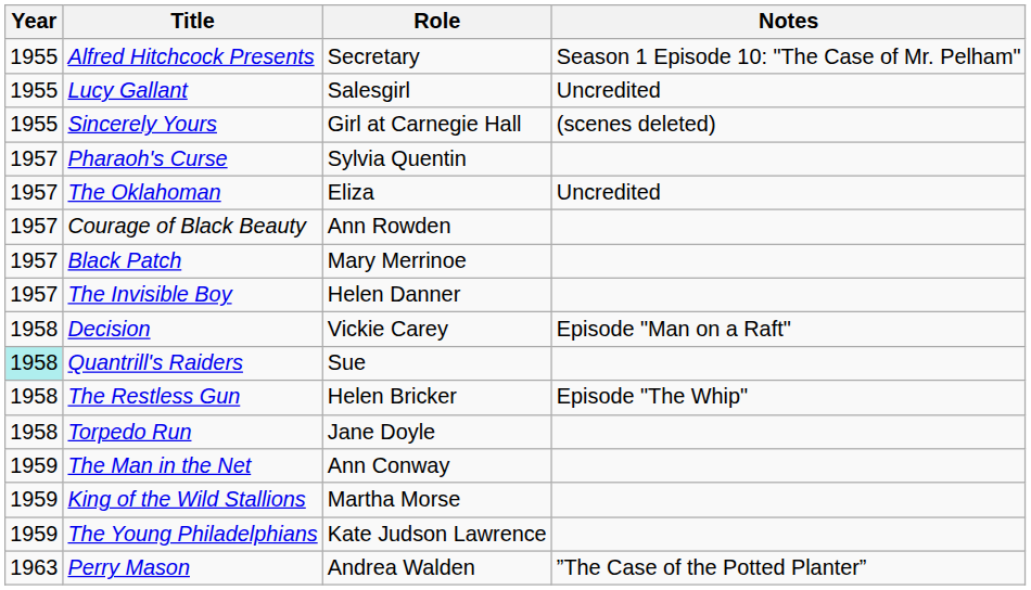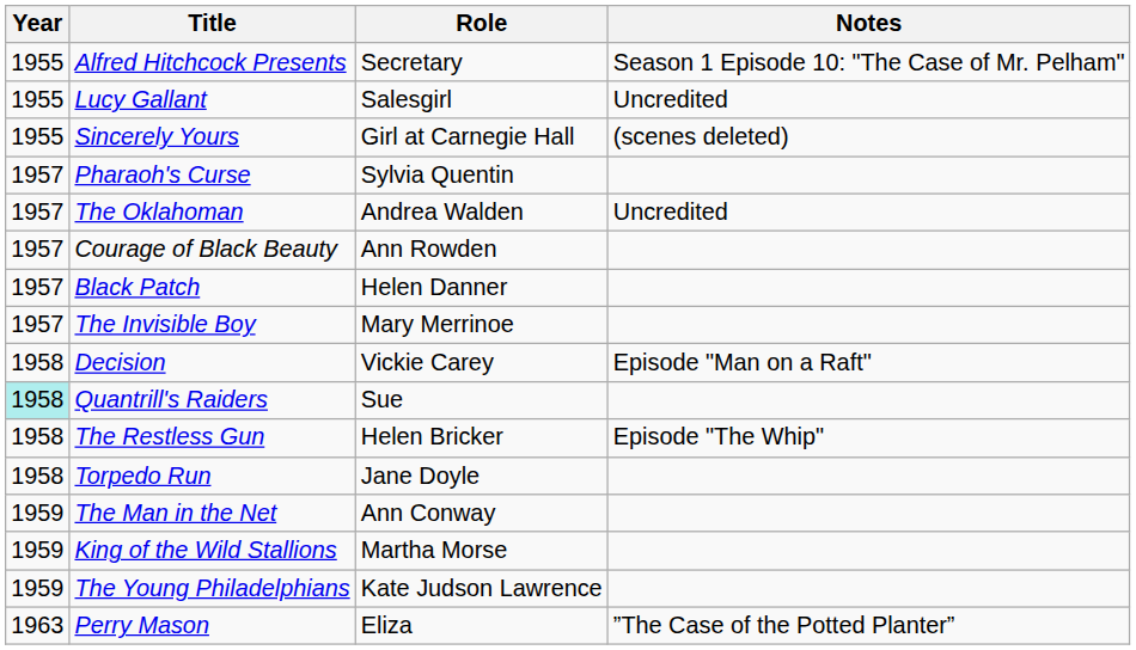The Oklahoman | Role: Eliza -> Andrea Walden
Black Patch | Role: Mary Merrinoe -> Helen Danner
The Invisible Boy | Role: Helen Danner -> Mary Merrinoe
Perry Mason | Role: Andrea Walden -> Eliza
